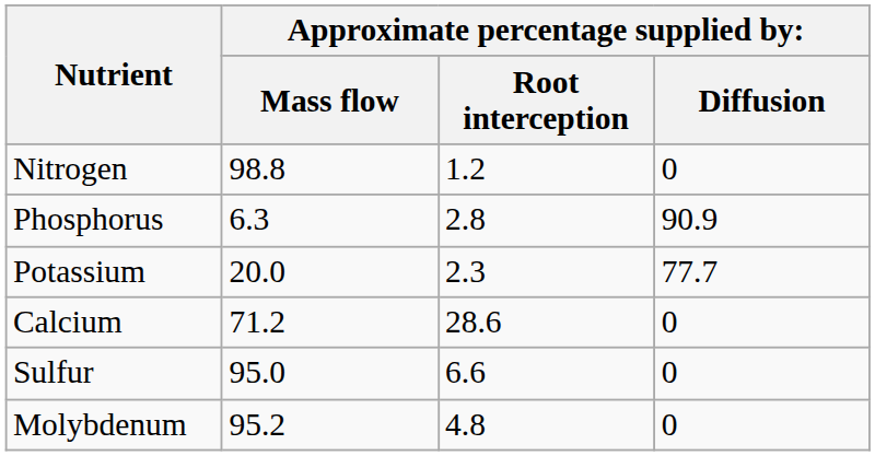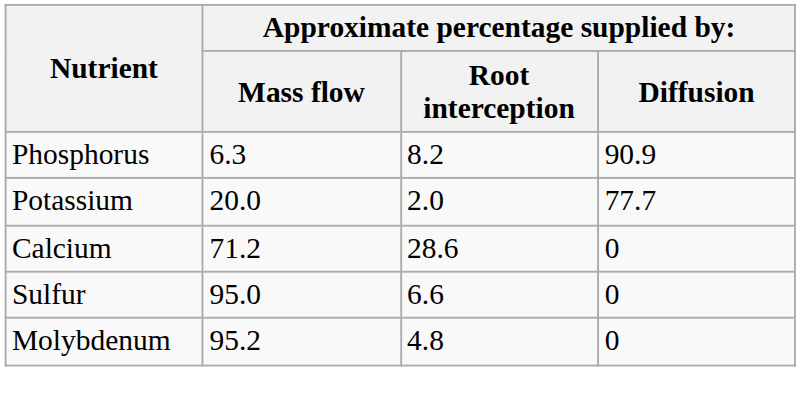- row: Nitrogen | 98.8 | 1.2 | 0
Phosphorus | column 3: 2.8 -> 8.2
Potassium | column 3: 2.3 -> 2.0
